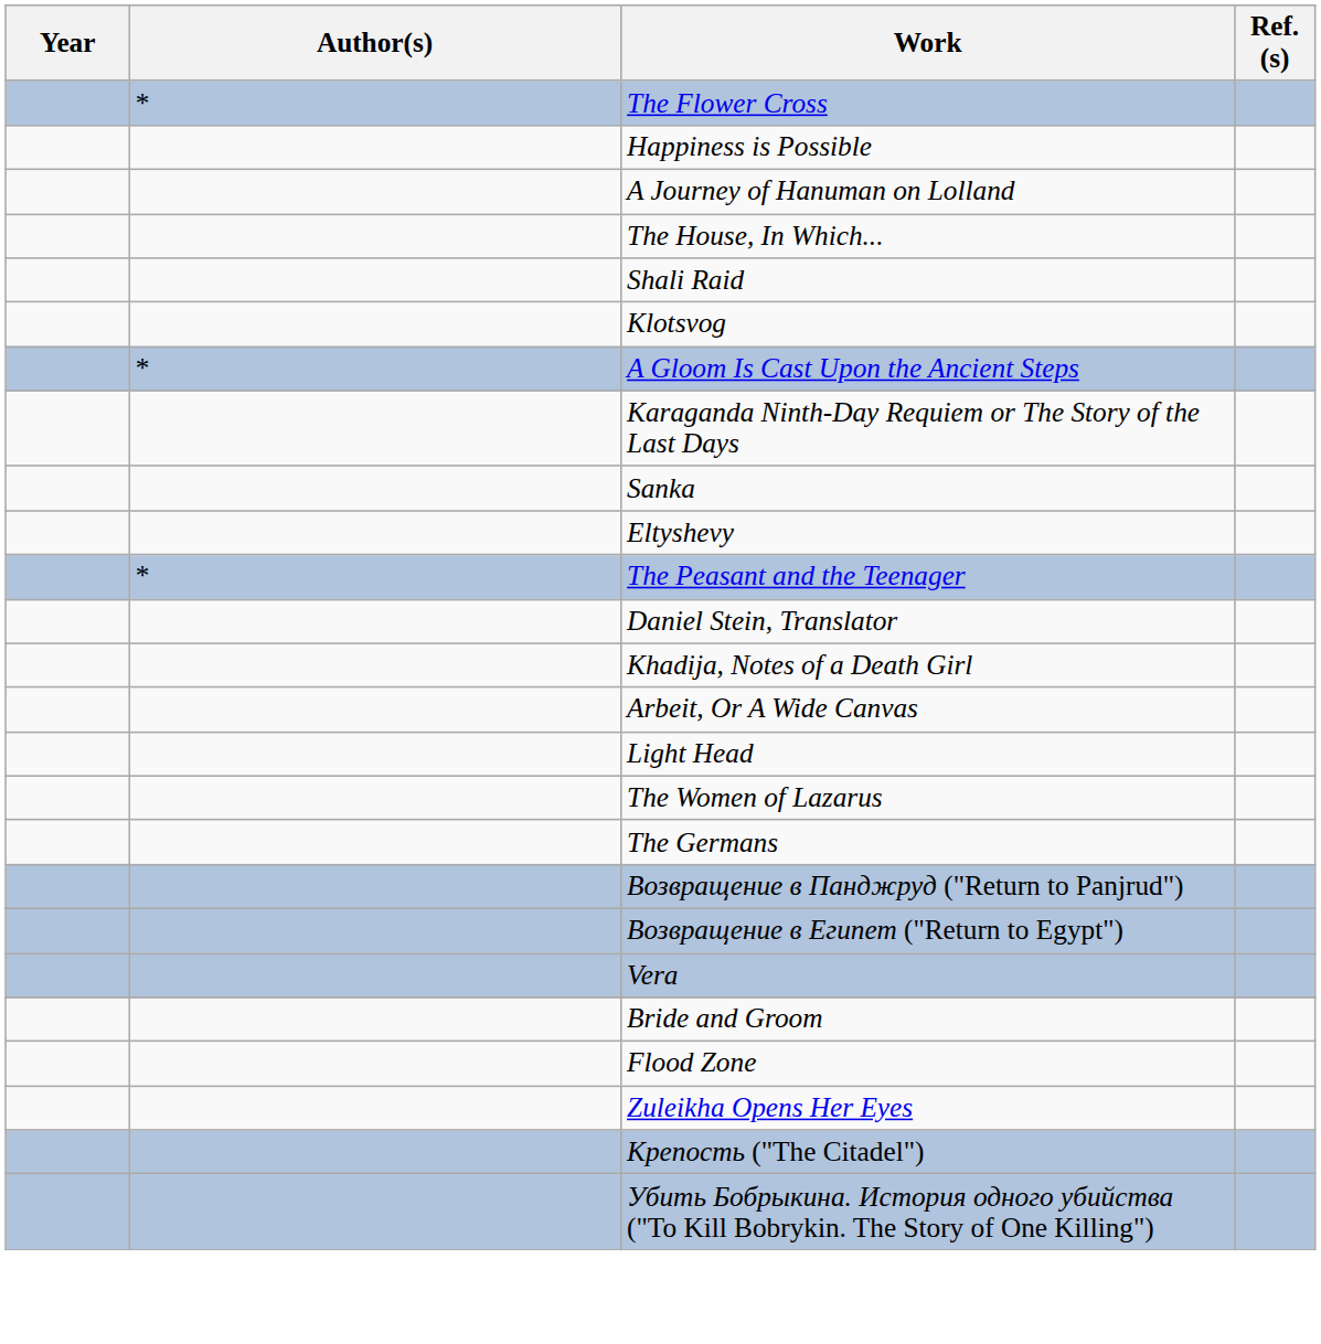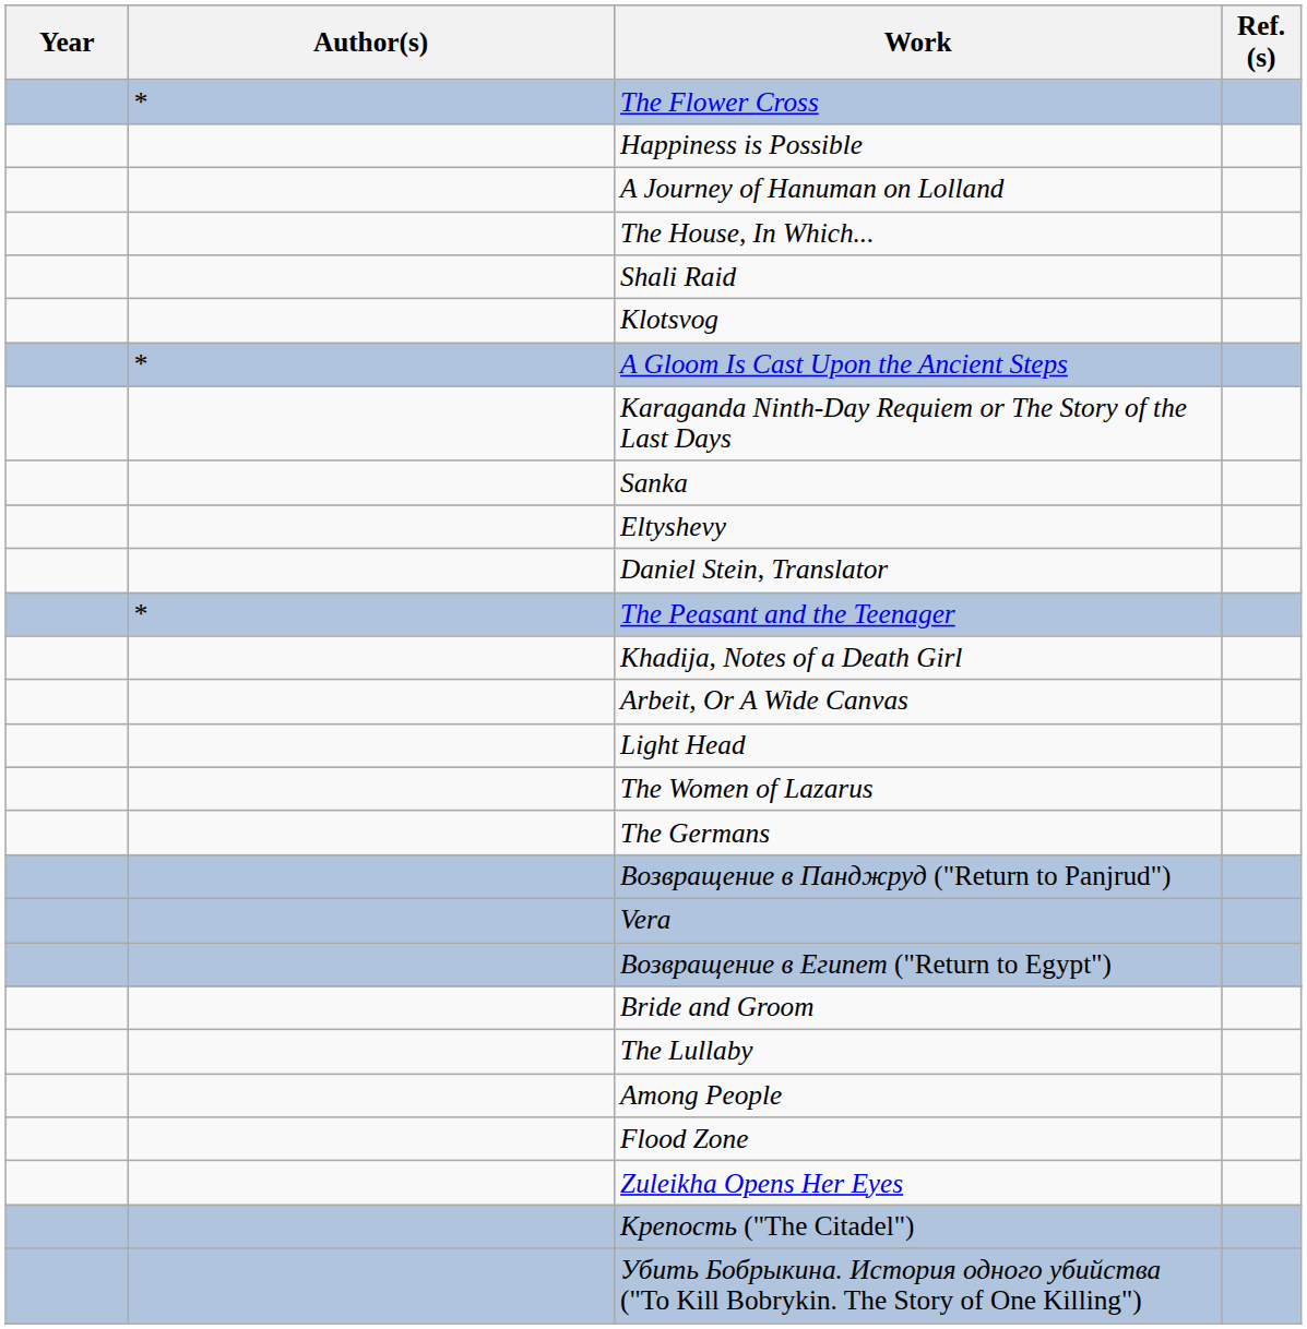rows swapped: Daniel Stein, Translator <-> The Peasant and the Teenager
rows swapped: Возвращение в Египет ("Return to Egypt") <-> Vera
+ row: The Lullaby
+ row: Among People
